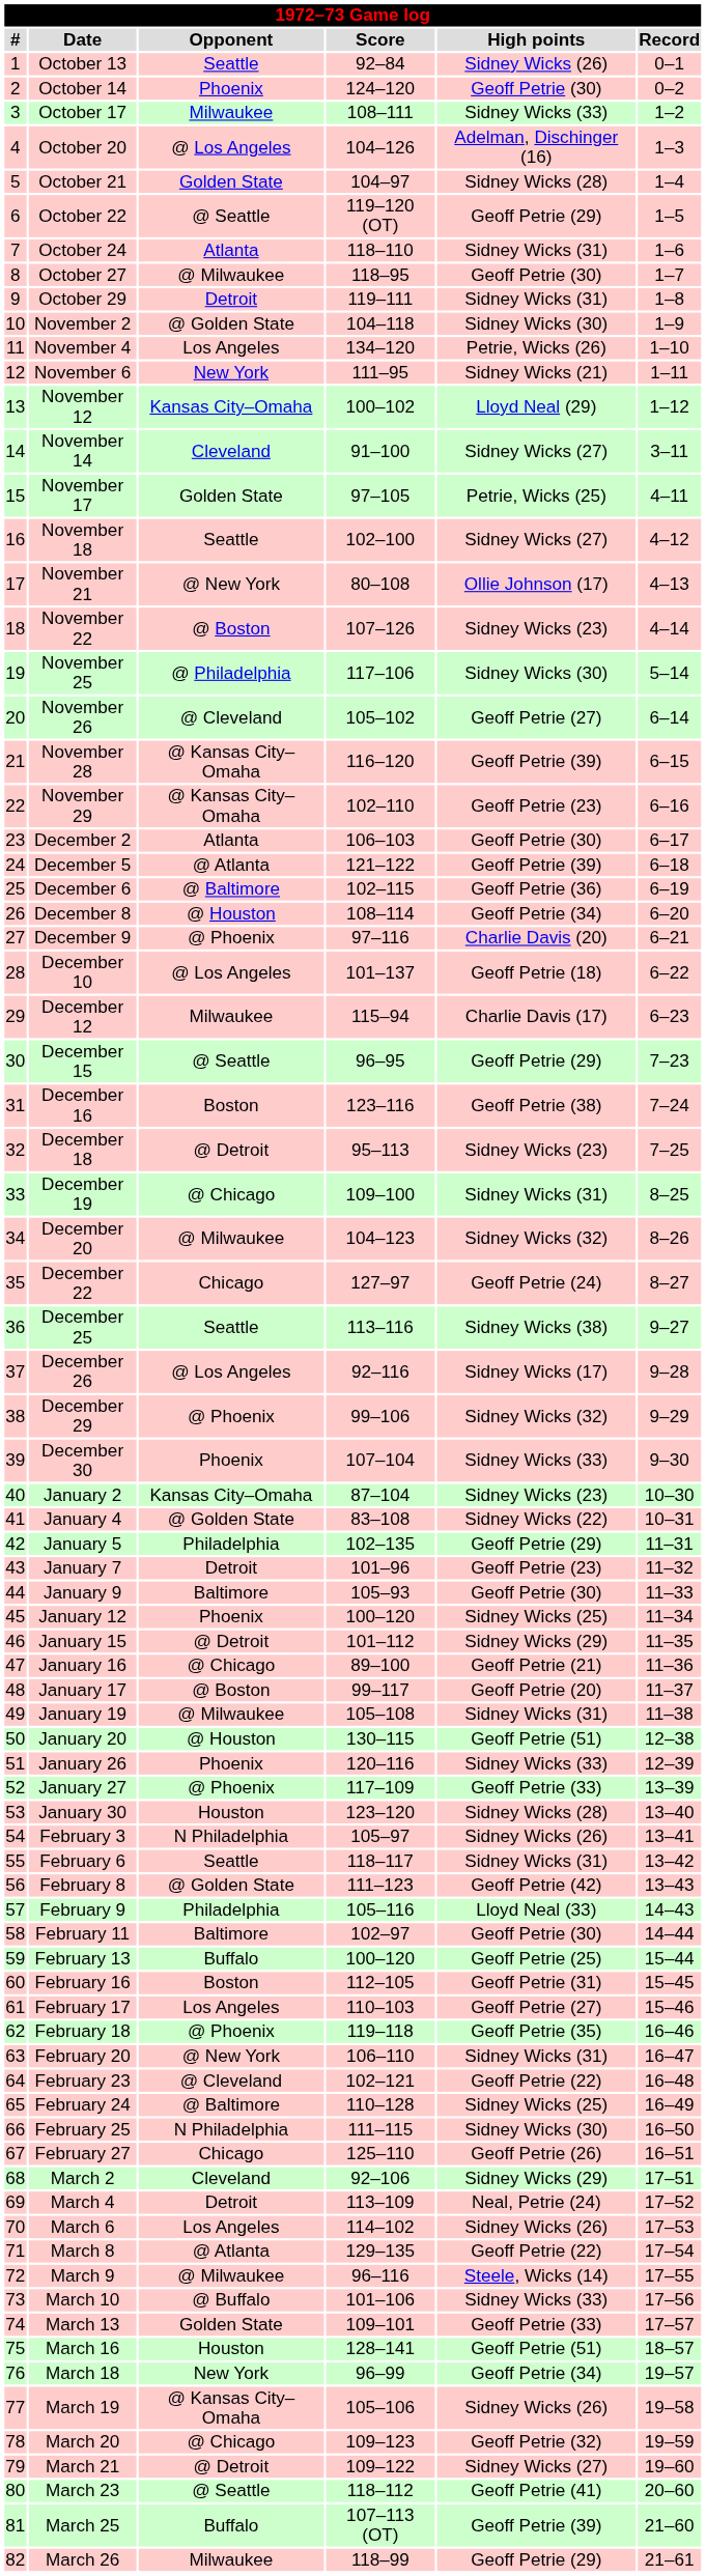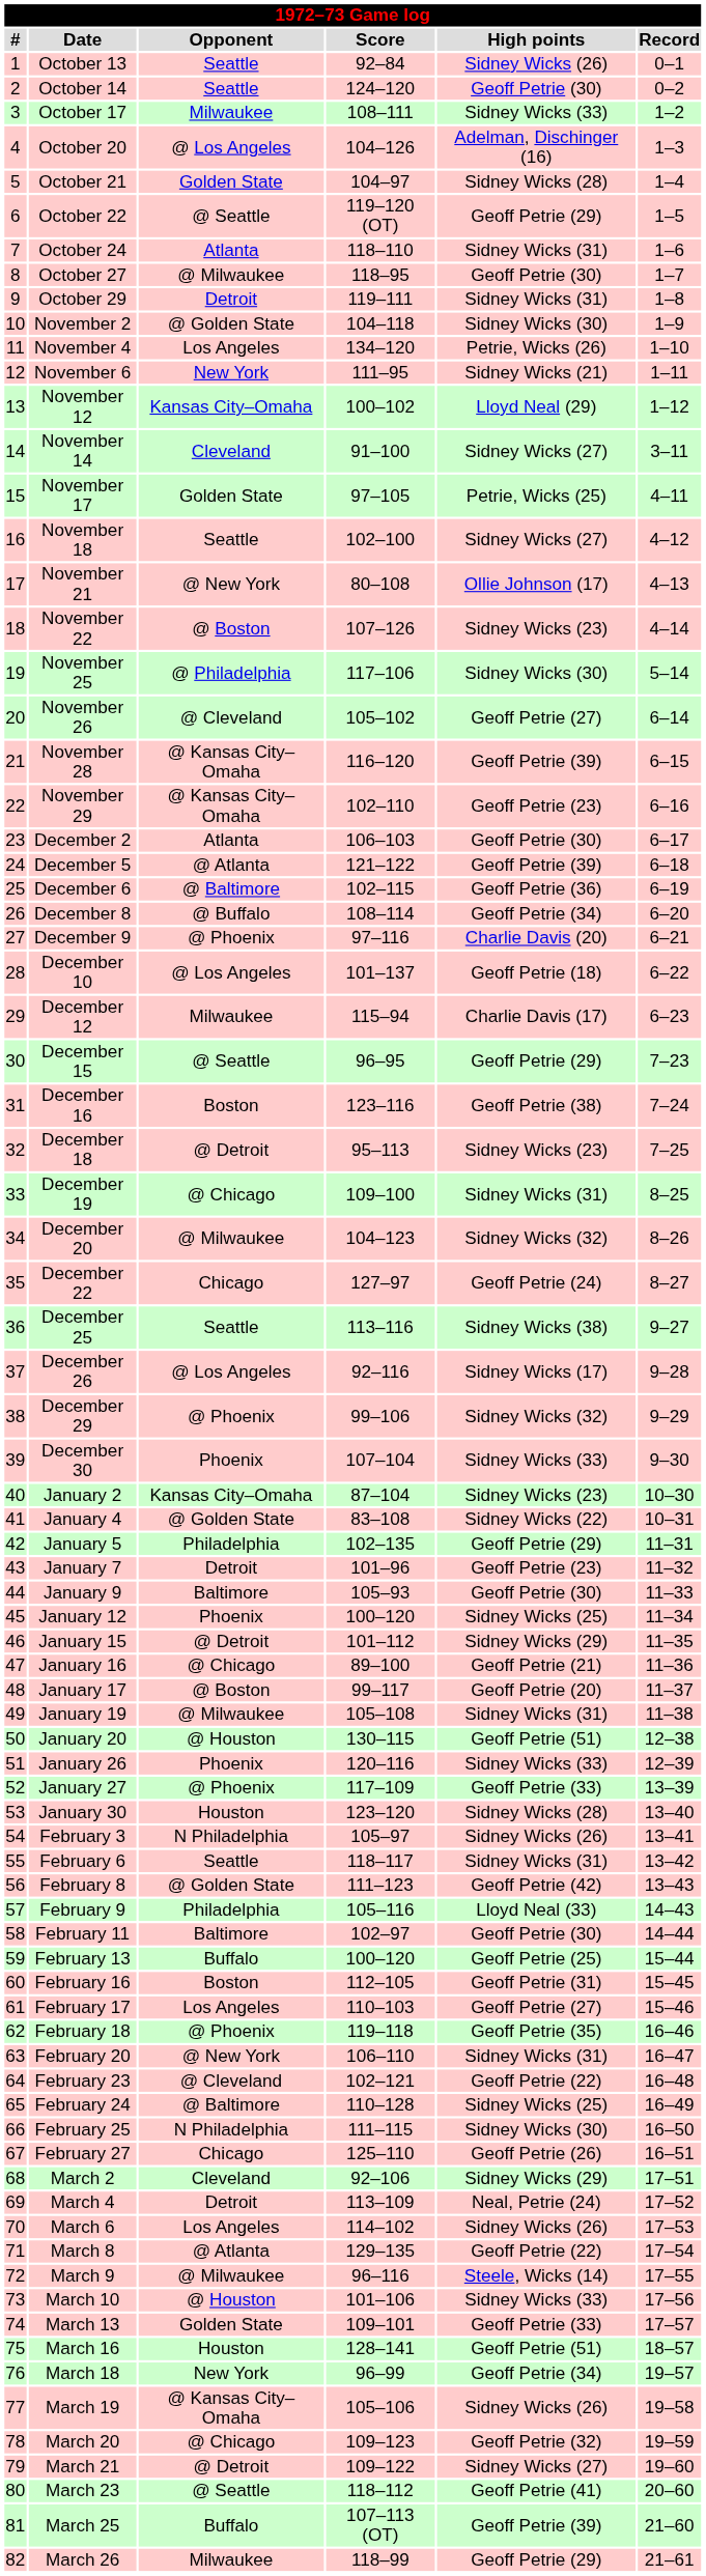October 14 | Opponent: Phoenix -> Seattle
December 8 | Opponent: @ Houston -> @ Buffalo
March 10 | Opponent: @ Buffalo -> @ Houston
